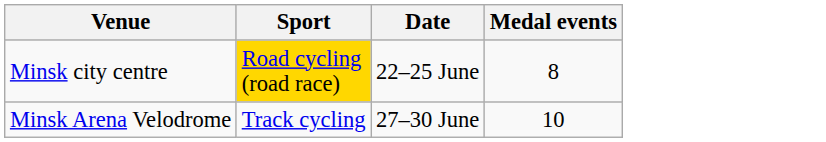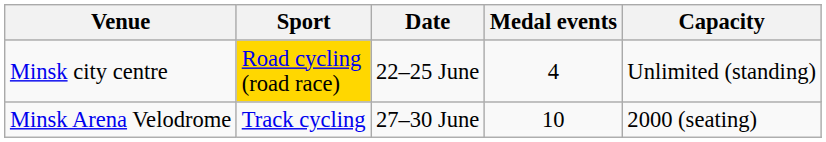+ column: Capacity | Unlimited (standing) | 2000 (seating)
Minsk city centre | Medal events: 8 -> 4
